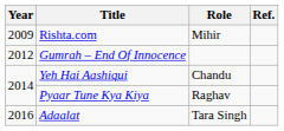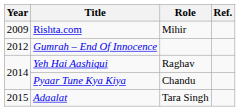Yeh Hai Aashiqui | Role: Chandu -> Raghav
Pyaar Tune Kya Kiya | Role: Raghav -> Chandu
Adaalat | Year: 2016 -> 2015
